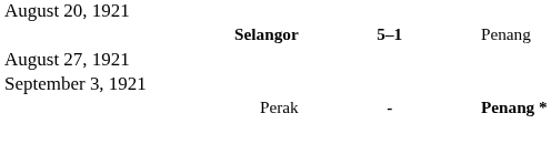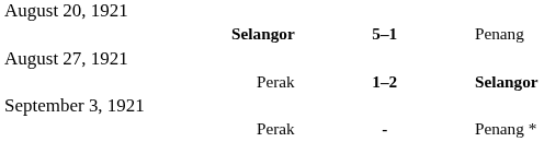+ row: Perak | 1–2 | Selangor
Perak / - | column 3: bold -> normal
